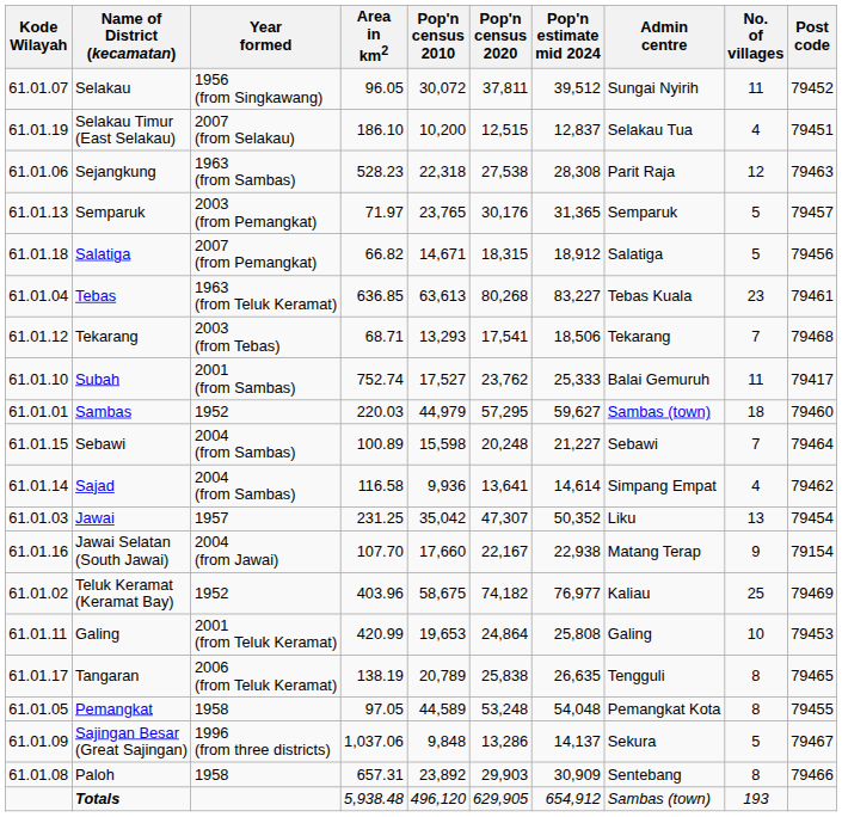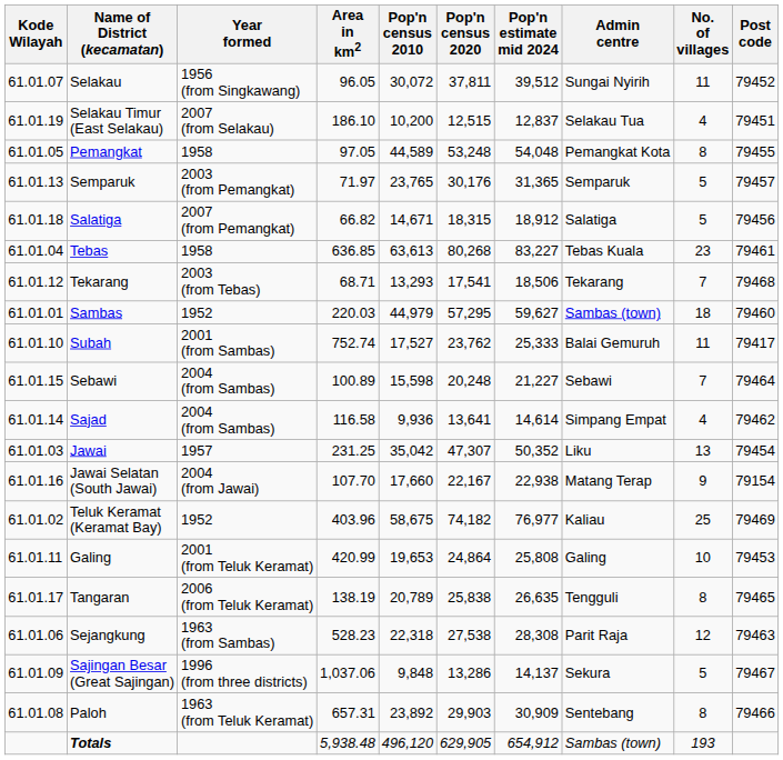rows swapped: Pemangkat <-> Sejangkung
Tebas | Year formed: 1963 (from Teluk Keramat) -> 1958
rows swapped: Sambas <-> Subah
Paloh | Year formed: 1958 -> 1963 (from Teluk Keramat)
